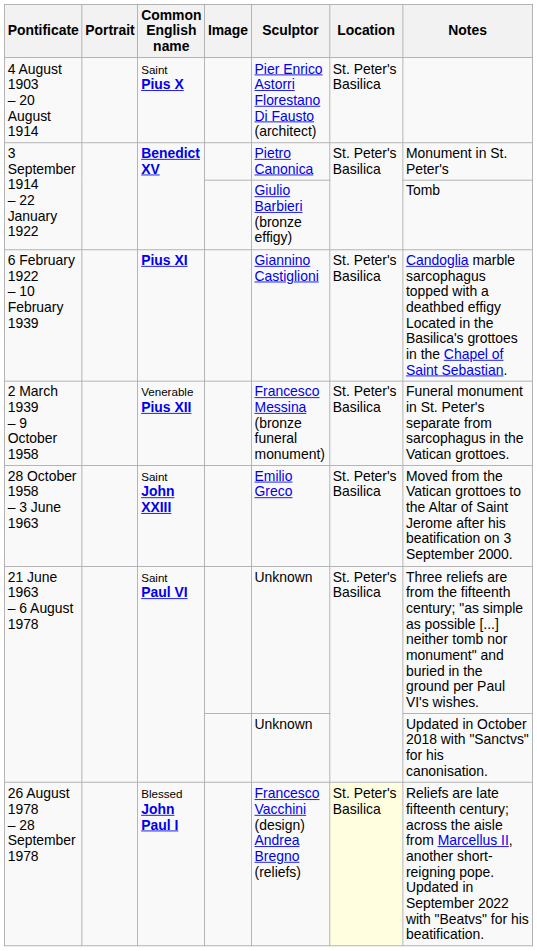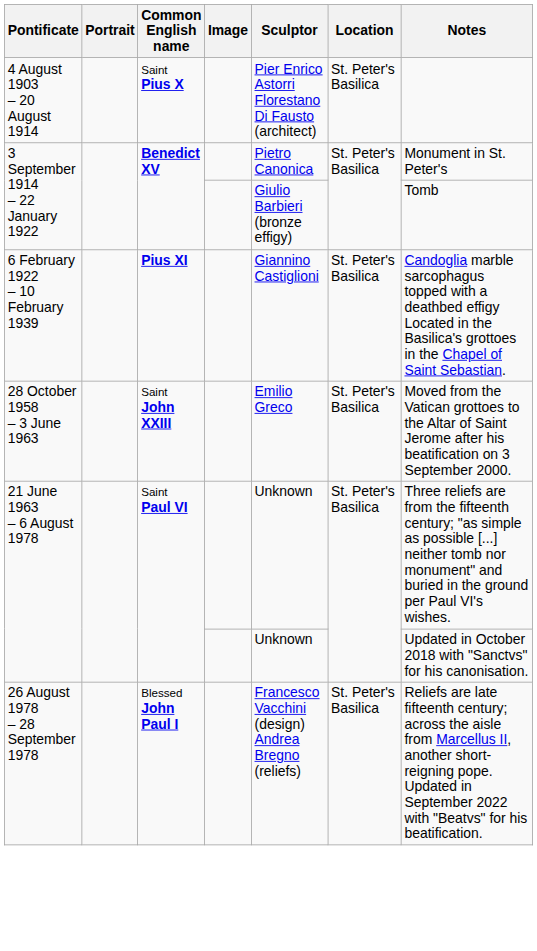- row: 2 March 1939 – 9 October 1958 | Venerable Pius XII | Francesco Messina (bronze funeral monument) | St. Peter's Basilica | Funeral monument in St. Peter's separate from sarcophagus in the Vatican grottoes.
26 August 1978 – 28 September 1978 | Location: lightyellow background -> no background
